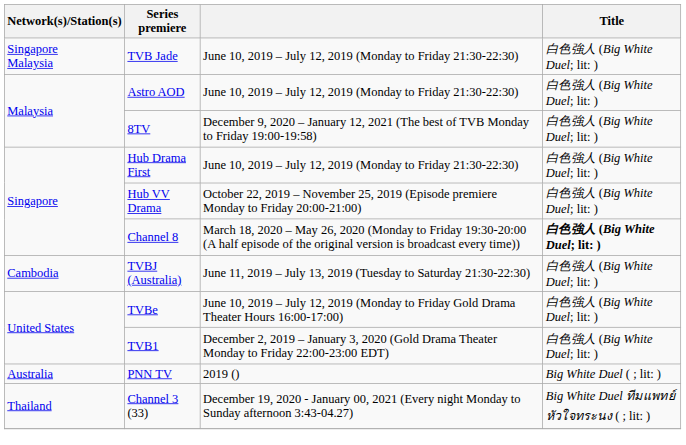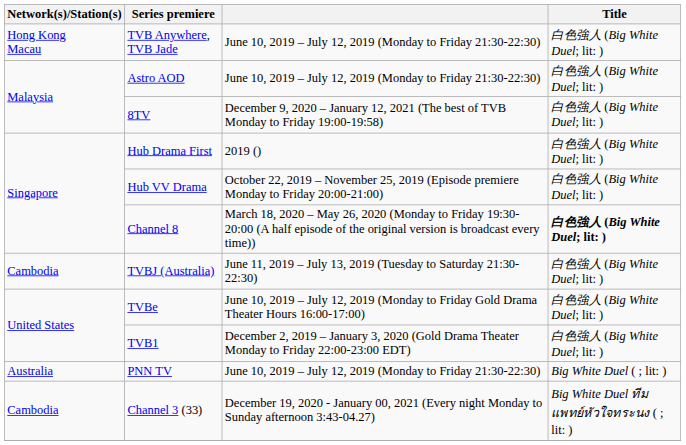+ row: Hong Kong Macau | TVB Anywhere, TVB Jade | June 10, 2019 – July 12, 2019 (Monday to Friday 21:30-22:30) | 白色強人 (Big White Duel; lit: )
- row: Singapore Malaysia | TVB Jade | June 10, 2019 – July 12, 2019 (Monday to Friday 21:30-22:30) | 白色強人 (Big White Duel; lit: )
Hub Drama First | column 3: June 10, 2019 – July 12, 2019 (Monday to Friday 21:30-22:30) -> 2019 ()
PNN TV | column 3: 2019 () -> June 10, 2019 – July 12, 2019 (Monday to Friday 21:30-22:30)
Channel 3 (33) | Network(s)/Station(s): Thailand -> Cambodia
